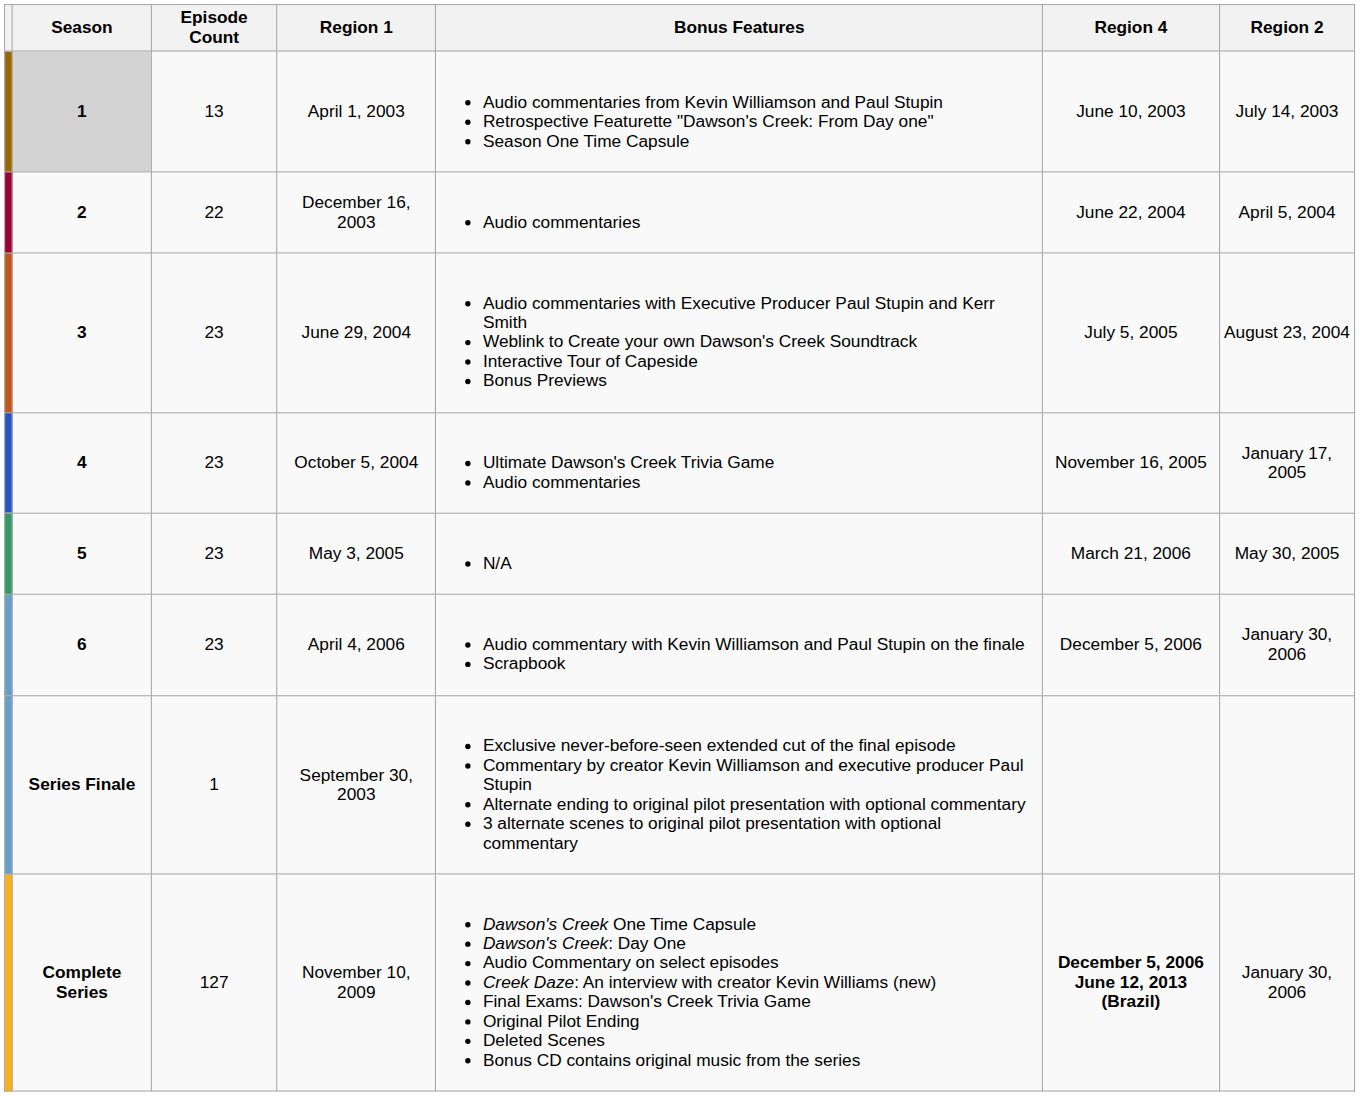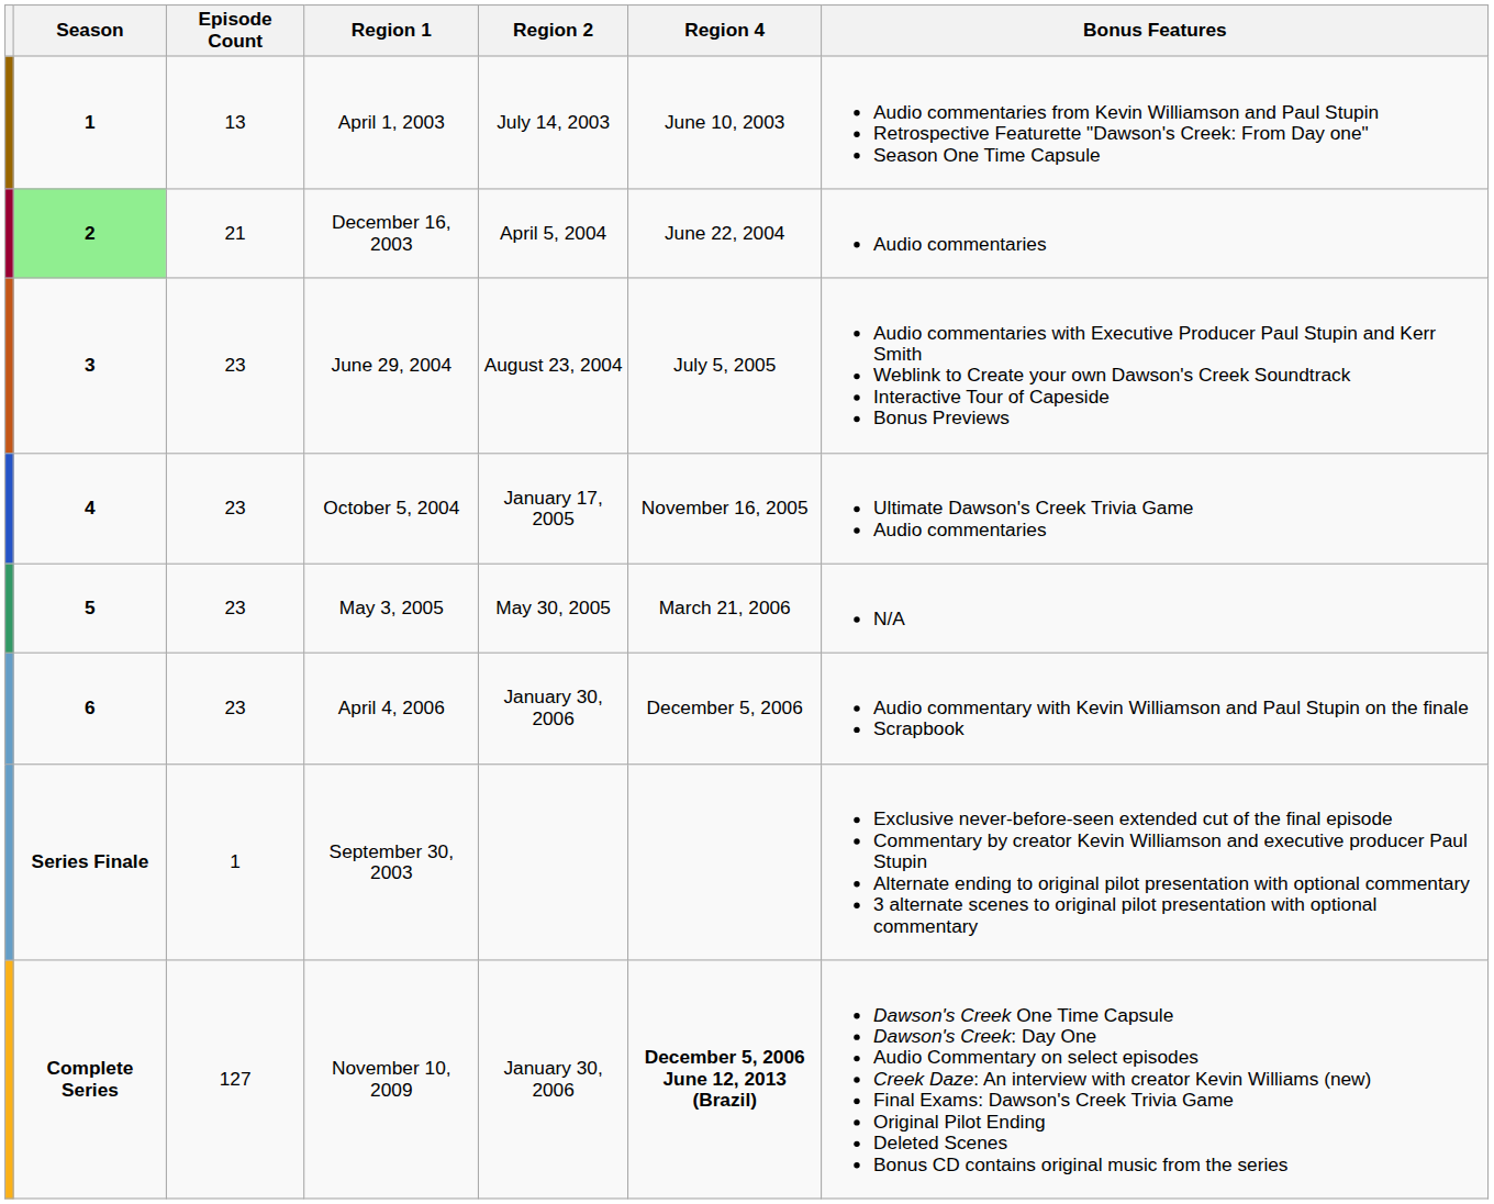columns swapped: Region 2 <-> Bonus Features
April 1, 2003 | Season: lightgrey background -> no background
December 16, 2003 | Season: no background -> lightgreen background
December 16, 2003 | Episode Count: 22 -> 21
